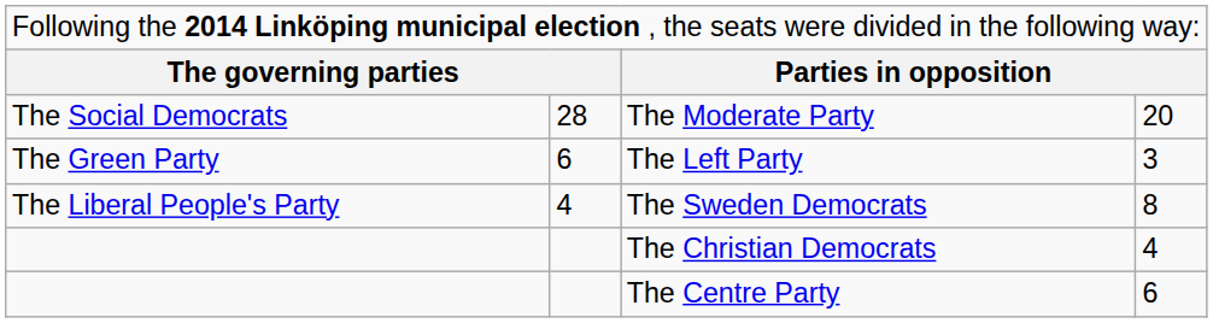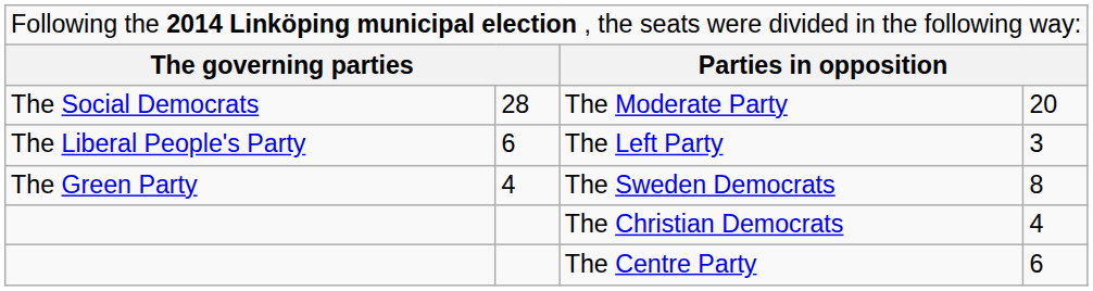The Left Party | column 1: The Green Party -> The Liberal People's Party
The Sweden Democrats | column 1: The Liberal People's Party -> The Green Party
